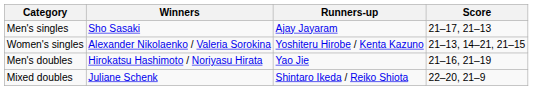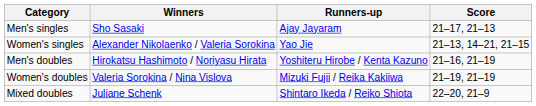Women's singles | Runners-up: Yoshiteru Hirobe / Kenta Kazuno -> Yao Jie
Men's doubles | Runners-up: Yao Jie -> Yoshiteru Hirobe / Kenta Kazuno
+ row: Women's doubles | Valeria Sorokina / Nina Vislova | Mizuki Fujii / Reika Kakiiwa | 21–19, 21–19
